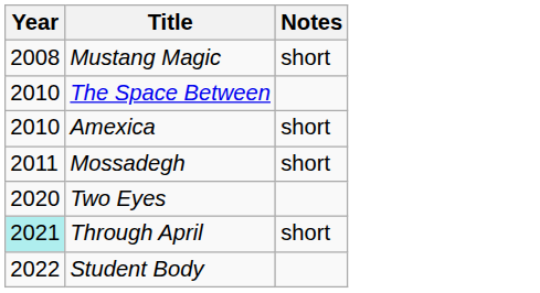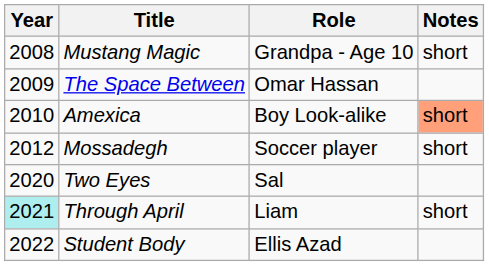+ column: Role | Grandpa - Age 10 | Omar Hassan | Boy Look-alike | Soccer player | Sal | Liam | Ellis Azad
The Space Between | Year: 2010 -> 2009
Amexica | Notes: no background -> lightsalmon background
Mossadegh | Year: 2011 -> 2012
